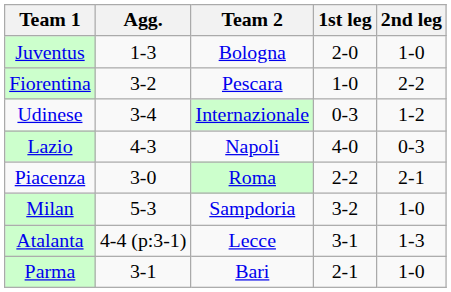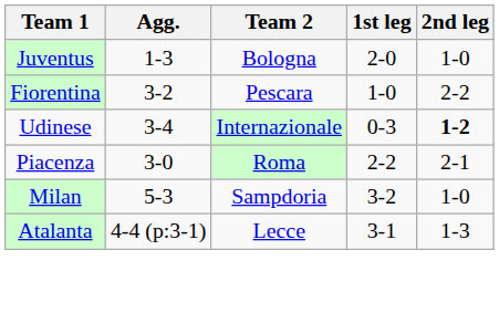Udinese | 2nd leg: normal -> bold
- row: Lazio | 4-3 | Napoli | 4-0 | 0-3
- row: Parma | 3-1 | Bari | 2-1 | 1-0
